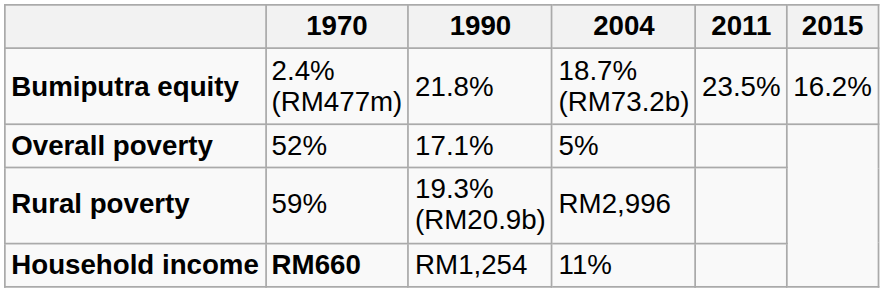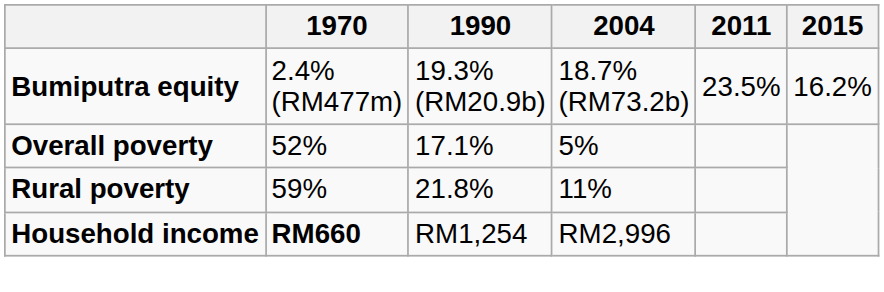Bumiputra equity | 1990: 21.8% -> 19.3% (RM20.9b)
Rural poverty | 1990: 19.3% (RM20.9b) -> 21.8%
Rural poverty | 2004: RM2,996 -> 11%
Household income | 2004: 11% -> RM2,996
